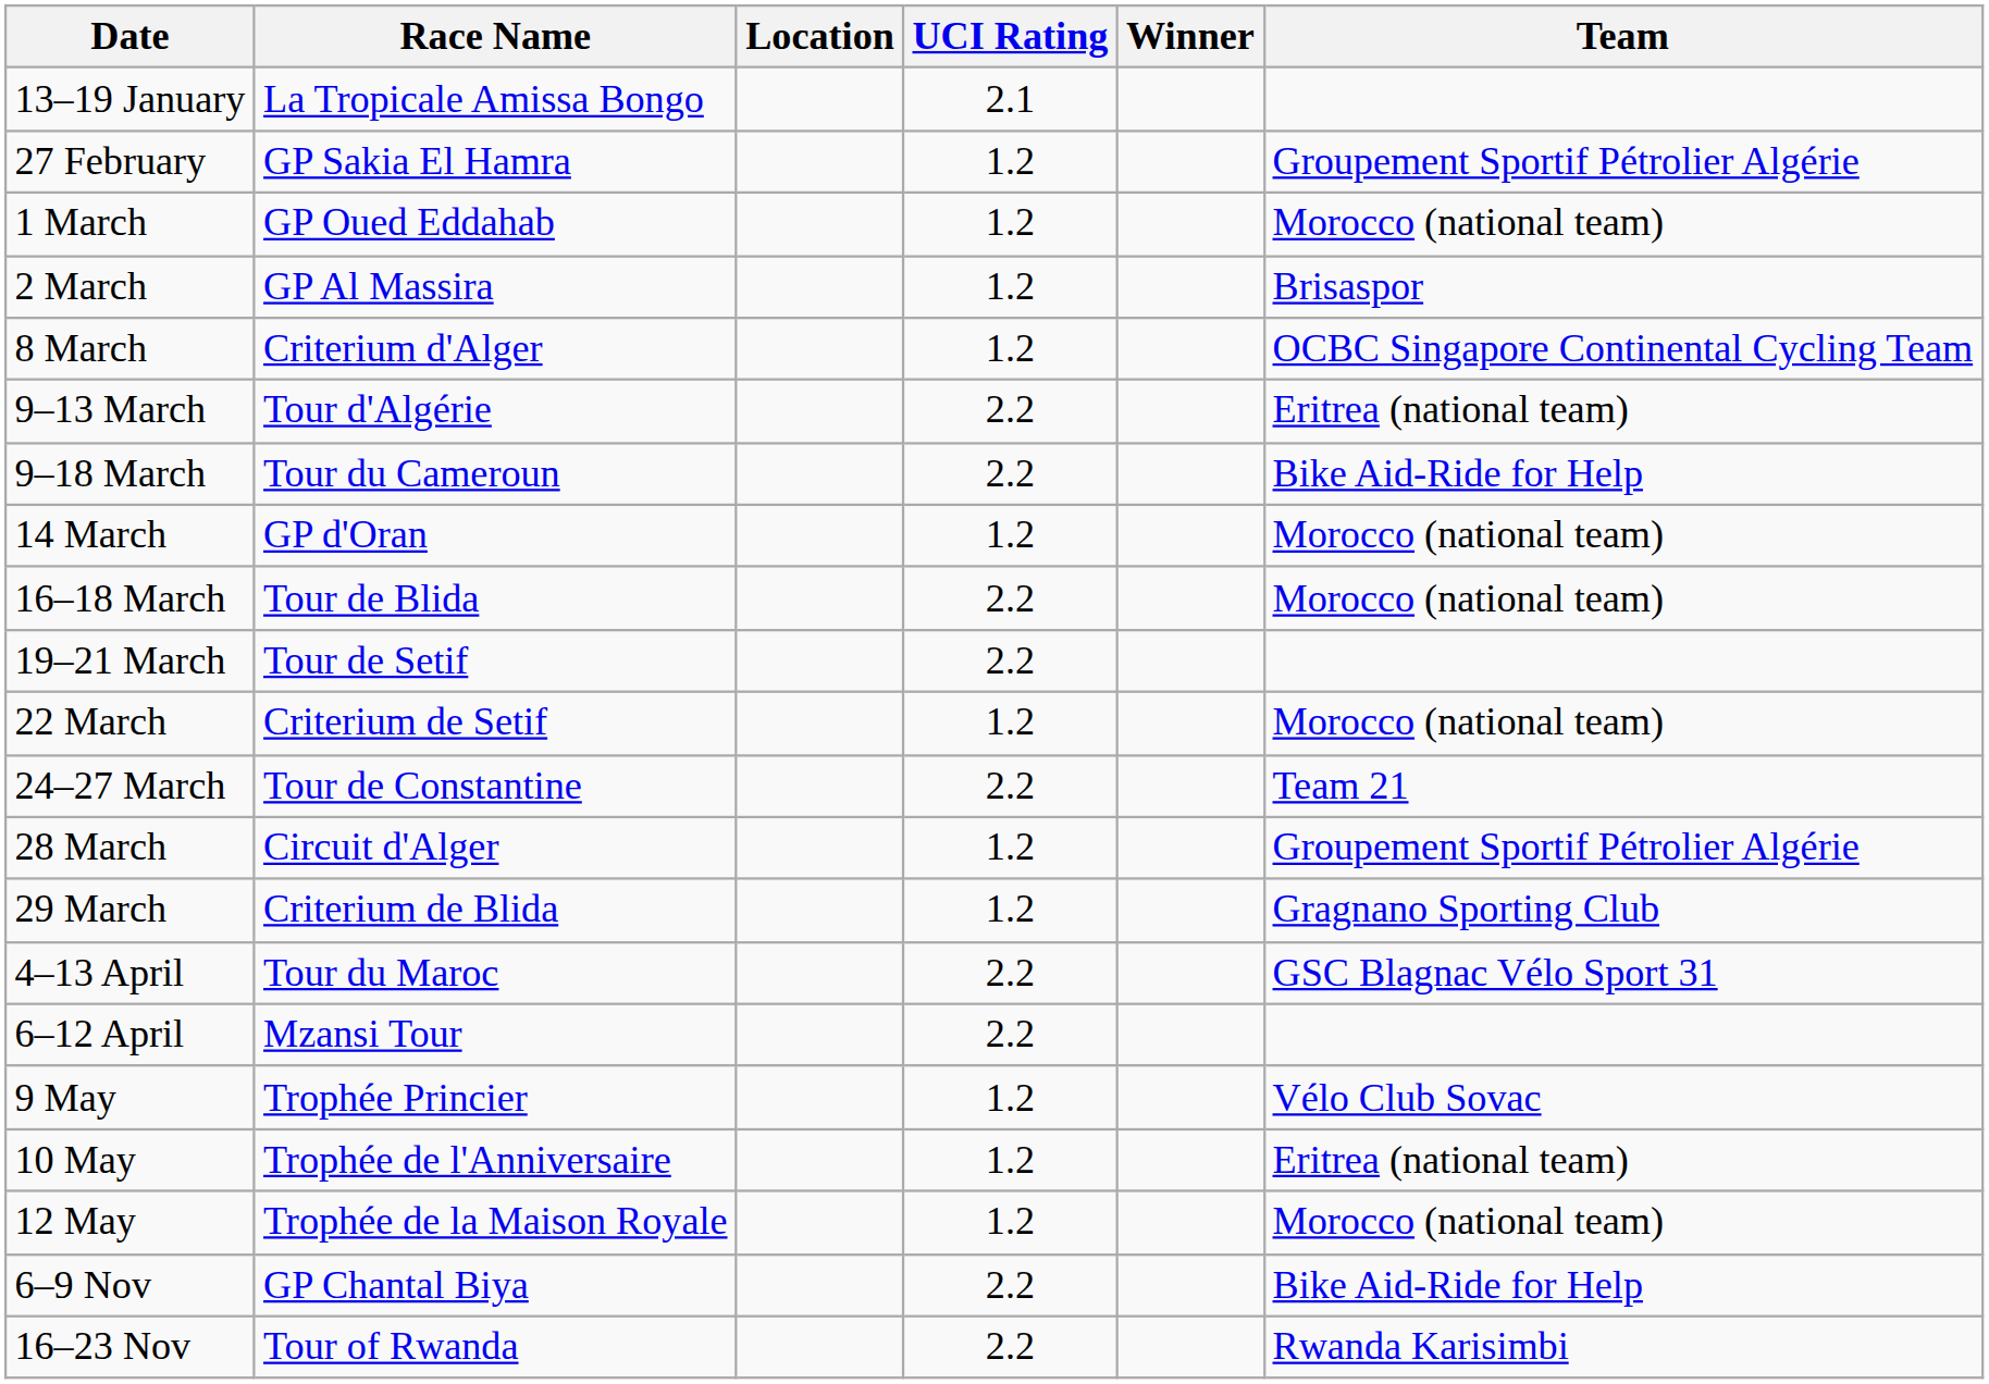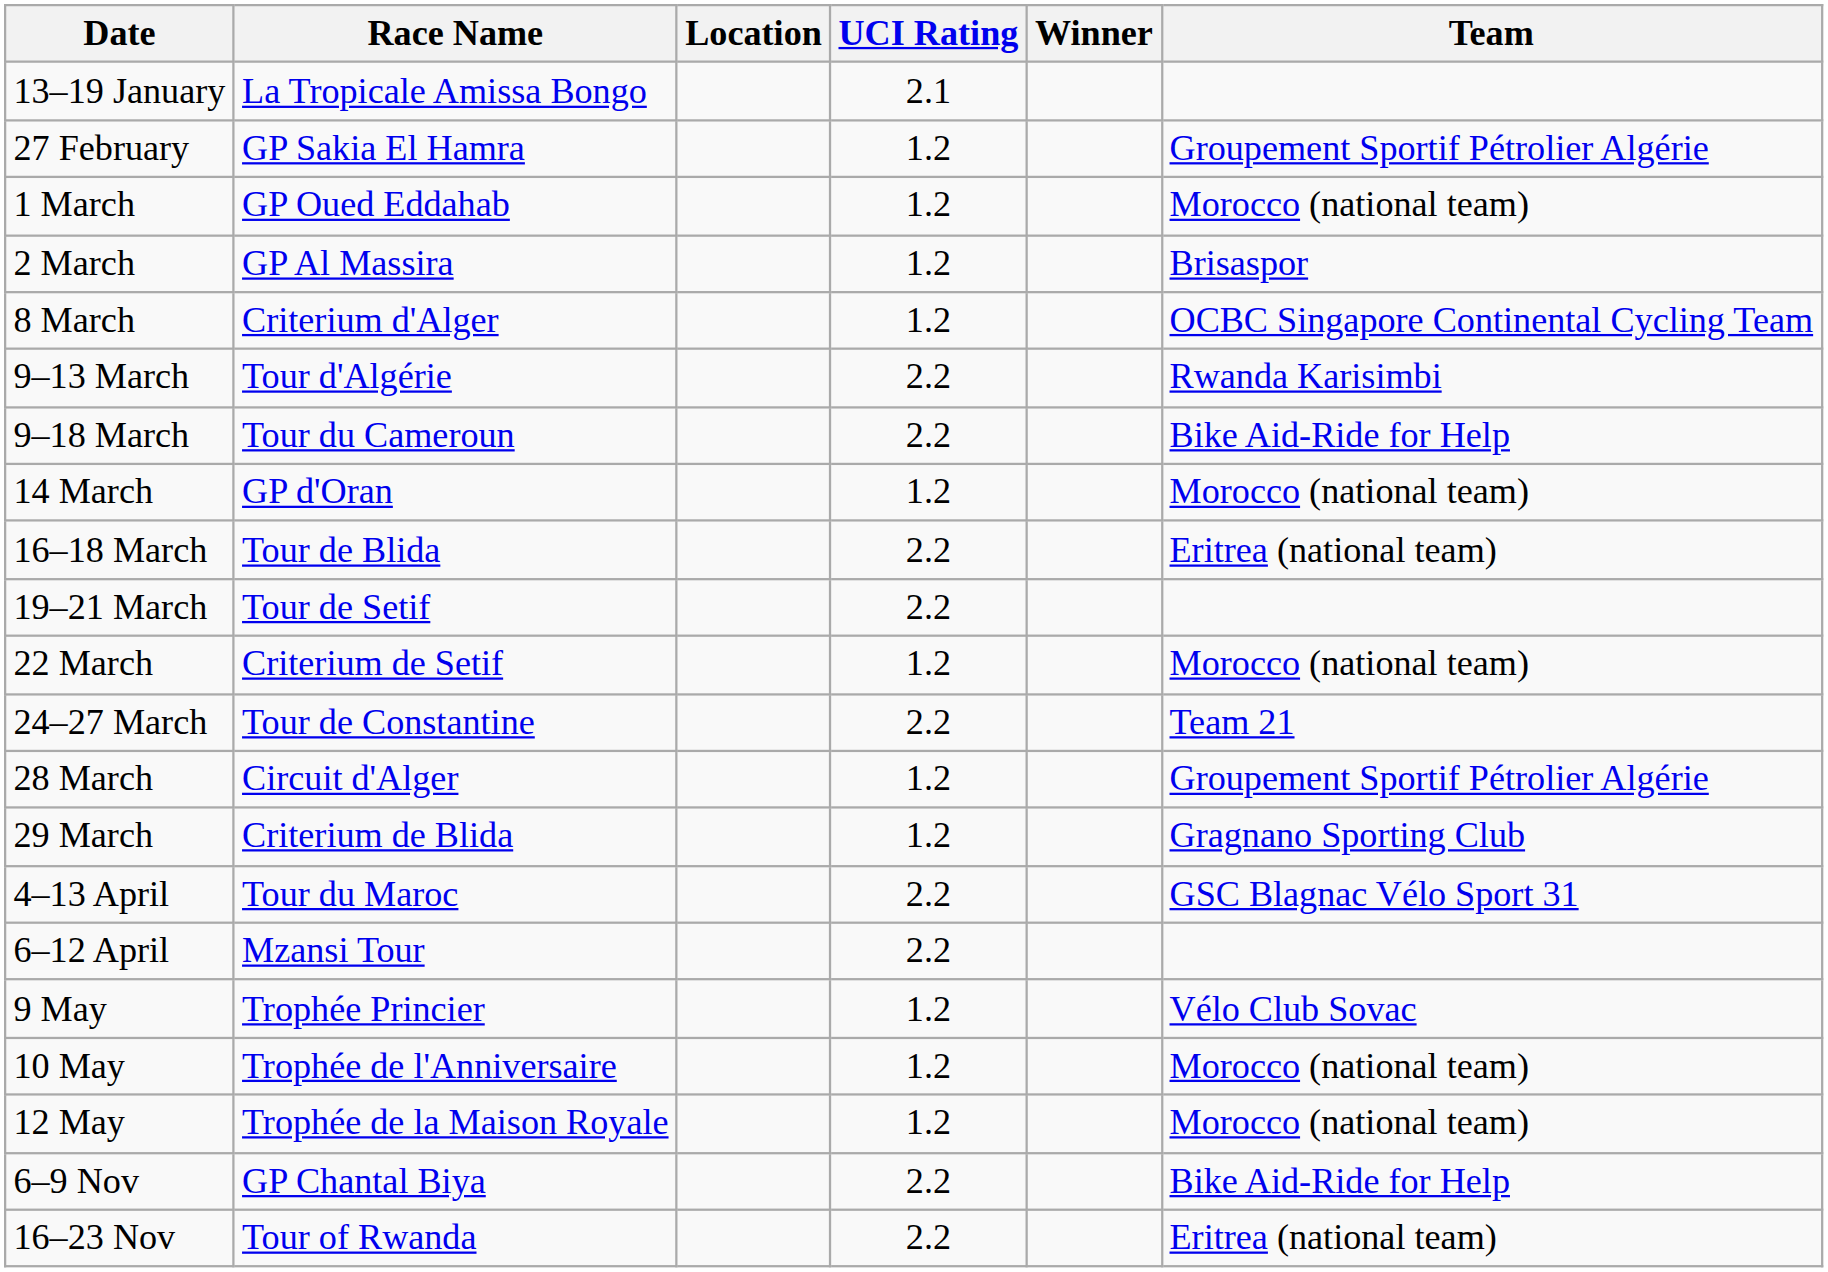9–13 March | Team: Eritrea (national team) -> Rwanda Karisimbi
16–18 March | Team: Morocco (national team) -> Eritrea (national team)
10 May | Team: Eritrea (national team) -> Morocco (national team)
16–23 Nov | Team: Rwanda Karisimbi -> Eritrea (national team)
